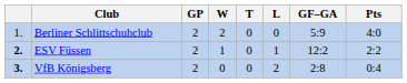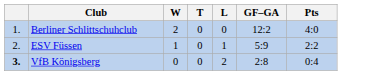- column: GP | 2 | 2 | 2
Berliner Schlittschuhclub | GF–GA: 5:9 -> 12:2
ESV Füssen | column 1: bold -> normal
ESV Füssen | GF–GA: 12:2 -> 5:9
